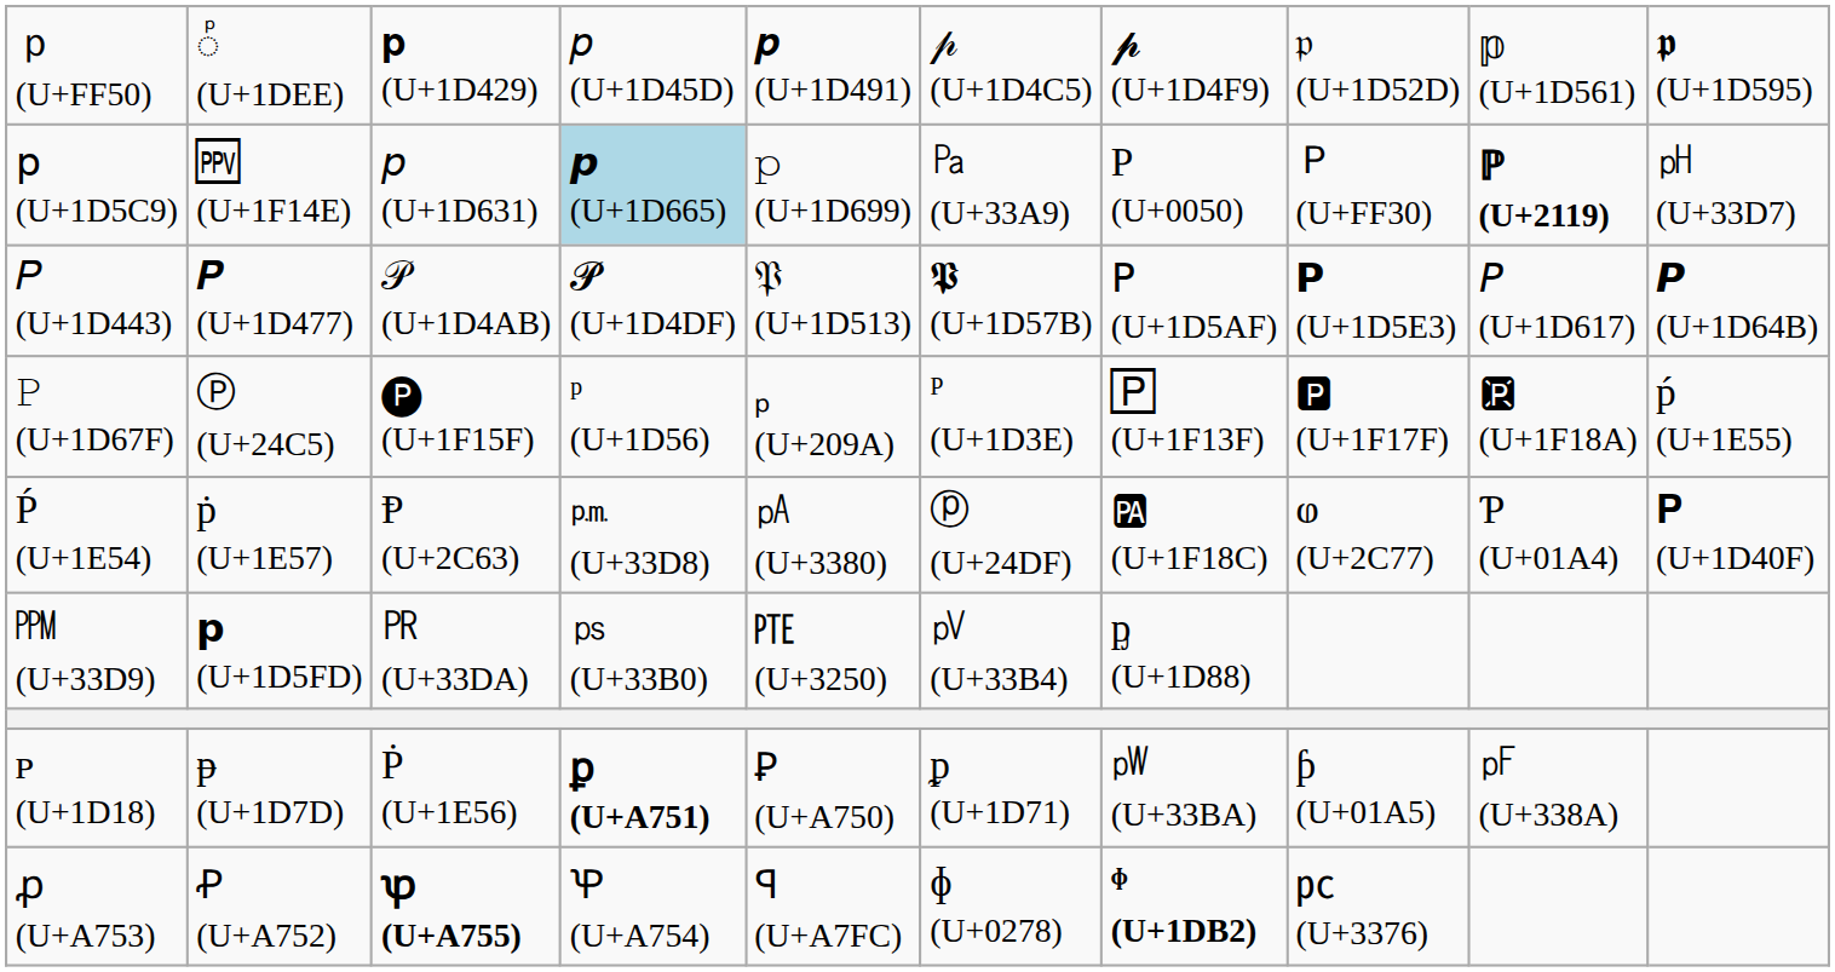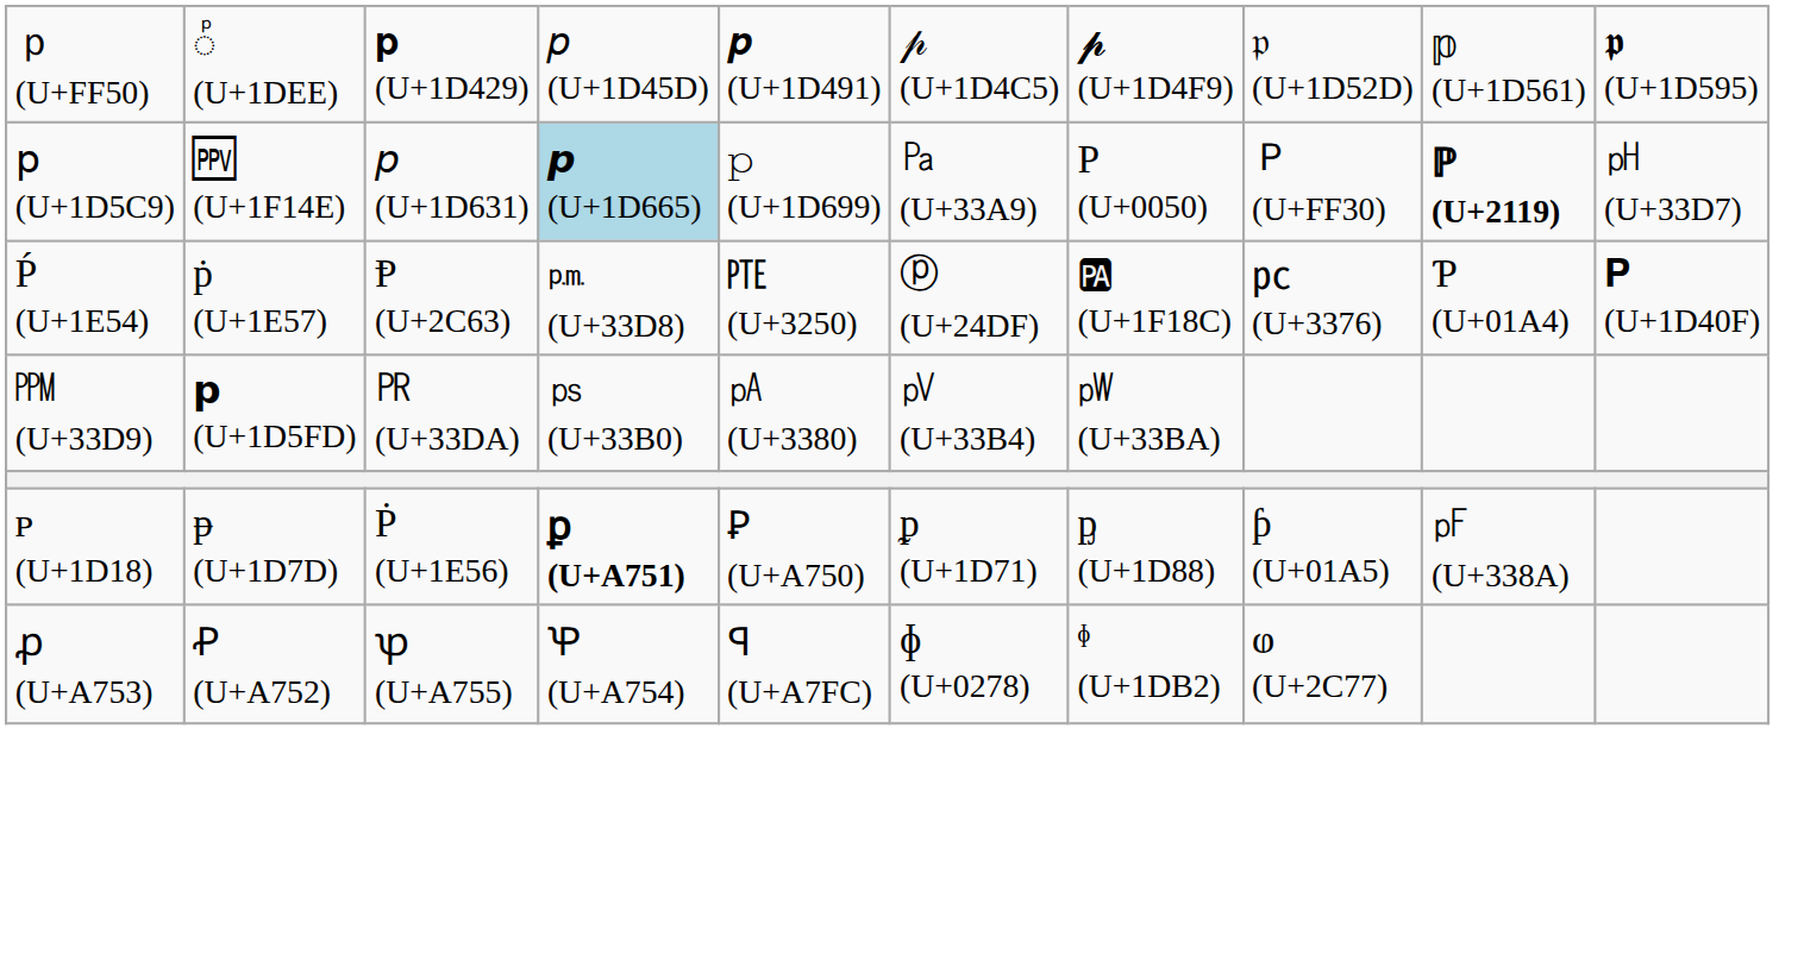- row: 𝑃 (U+1D443) | 𝑷 (U+1D477) | 𝒫 (U+1D4AB) | 𝓟 (U+1D4DF) | 𝔓 (U+1D513) | 𝕻 (U+1D57B) | 𝖯 (U+1D5AF) | 𝗣 (U+1D5E3) | 𝘗 (U+1D617) | 𝙋 (U+1D64B)
- row: 𝙿 (U+1D67F) | Ⓟ (U+24C5) | 🅟 (U+1F15F) | ᵖ (U+1D56) | ₚ (U+209A) | ᴾ (U+1D3E) | 🄿 (U+1F13F) | 🅿 (U+1F17F) | 🆊 (U+1F18A) | ṕ (U+1E55)
Ṕ (U+1E54) | column 5: ㎀ (U+3380) -> ㉐ (U+3250)
Ṕ (U+1E54) | column 8: ⱷ (U+2C77) -> ㍶ (U+3376)
㏙ (U+33D9) | column 5: ㉐ (U+3250) -> ㎀ (U+3380)
㏙ (U+33D9) | column 7: ᶈ (U+1D88) -> ㎺ (U+33BA)
ᴘ (U+1D18) | column 7: ㎺ (U+33BA) -> ᶈ (U+1D88)
ꝓ (U+A753) | column 3: bold -> normal
ꝓ (U+A753) | column 7: bold -> normal
ꝓ (U+A753) | column 8: ㍶ (U+3376) -> ⱷ (U+2C77)
